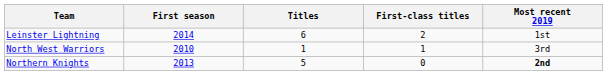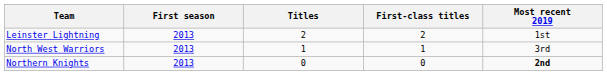Leinster Lightning | First season: 2014 -> 2013
Leinster Lightning | Titles: 6 -> 2
North West Warriors | First season: 2010 -> 2013
Northern Knights | Titles: 5 -> 0
